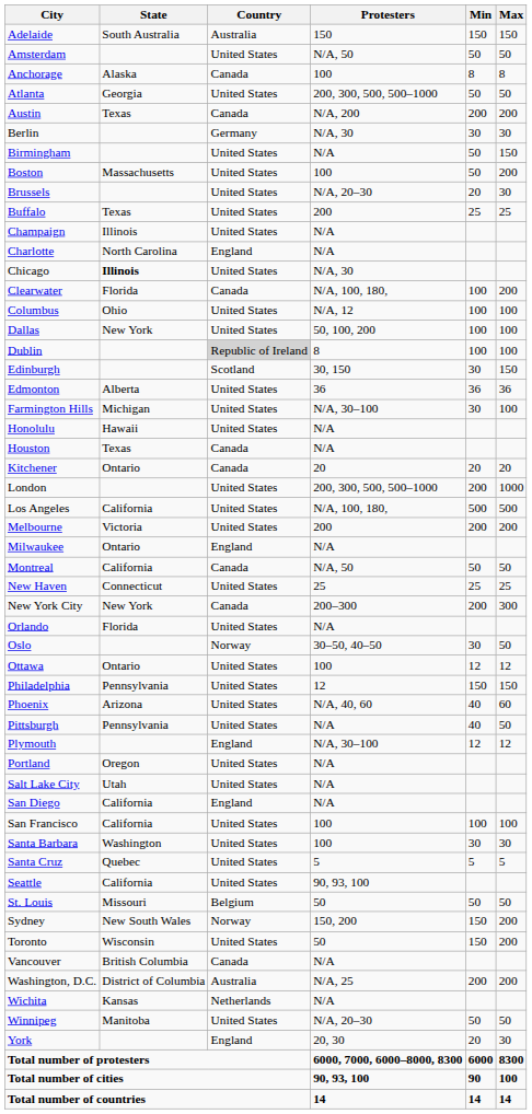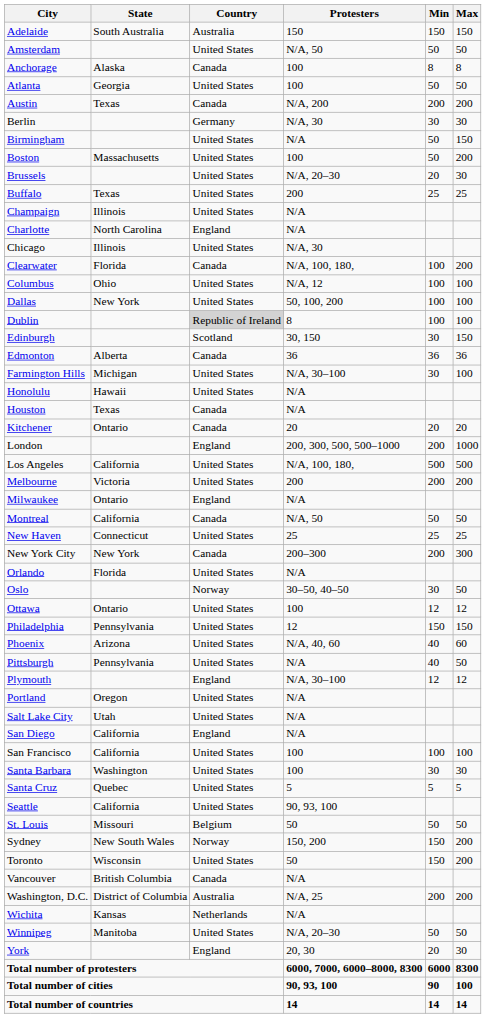Atlanta | Protesters: 200, 300, 500, 500–1000 -> 100
Chicago | State: bold -> normal
Edmonton | Country: United States -> Canada
London | Country: United States -> England
